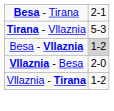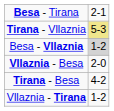Tirana - Vllaznia | column 2: no background -> khaki background
+ row: Tirana - Besa | 4-2
